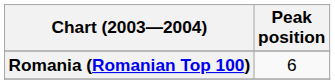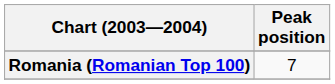Romania (Romanian Top 100) | Peak position: 6 -> 7
